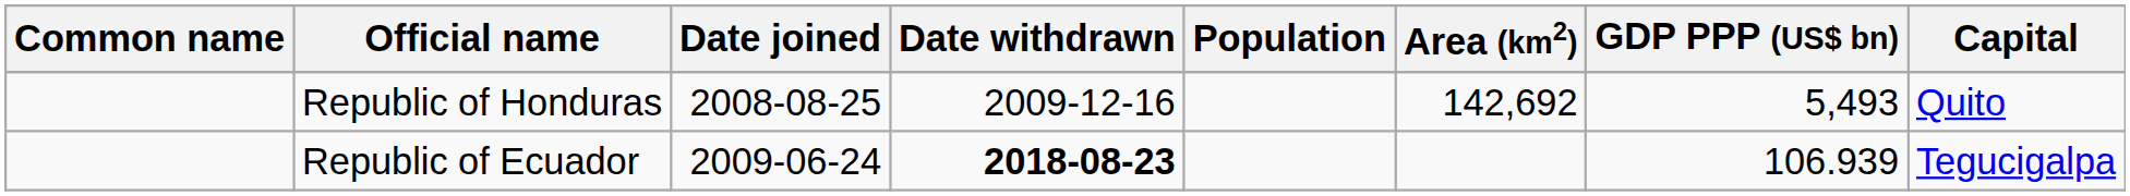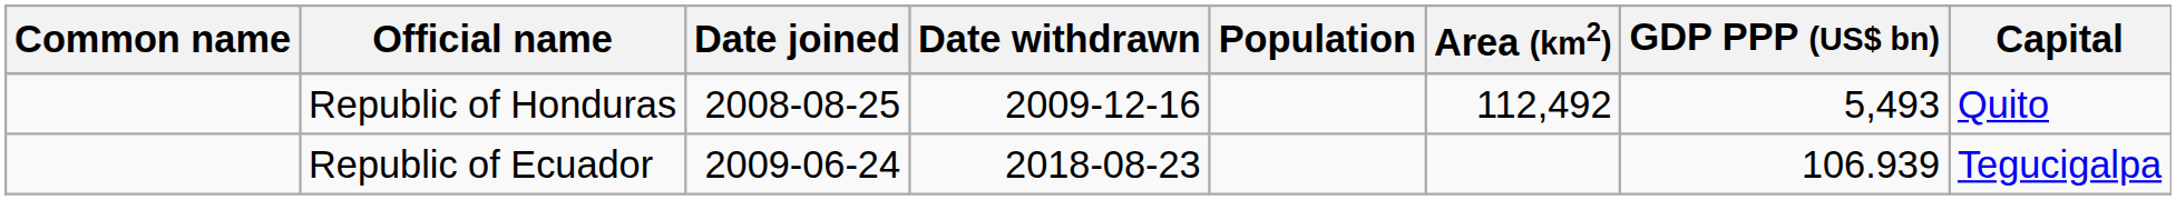Republic of Honduras | Area (km2): 142,692 -> 112,492
Republic of Ecuador | Date withdrawn: bold -> normal
